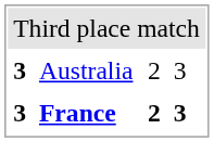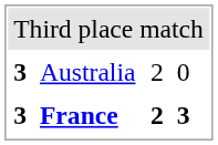Australia | column 4: 3 -> 0
